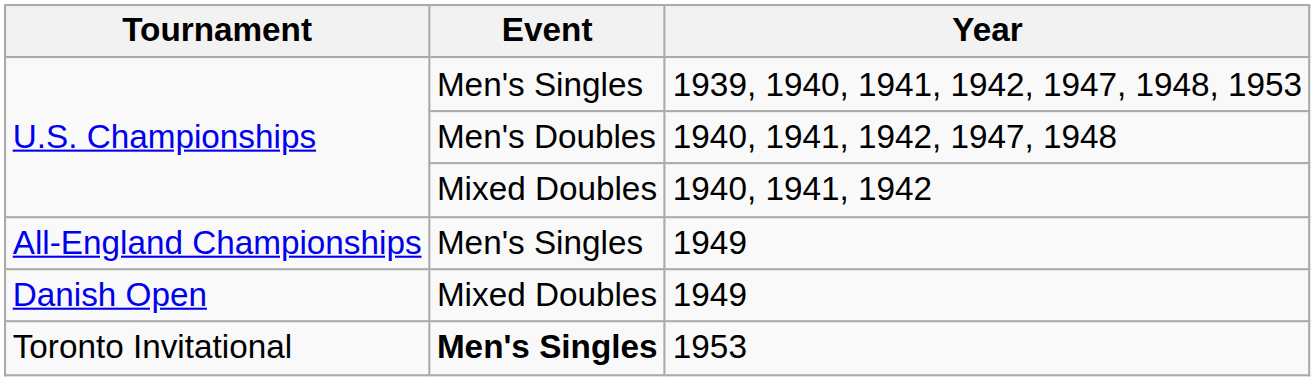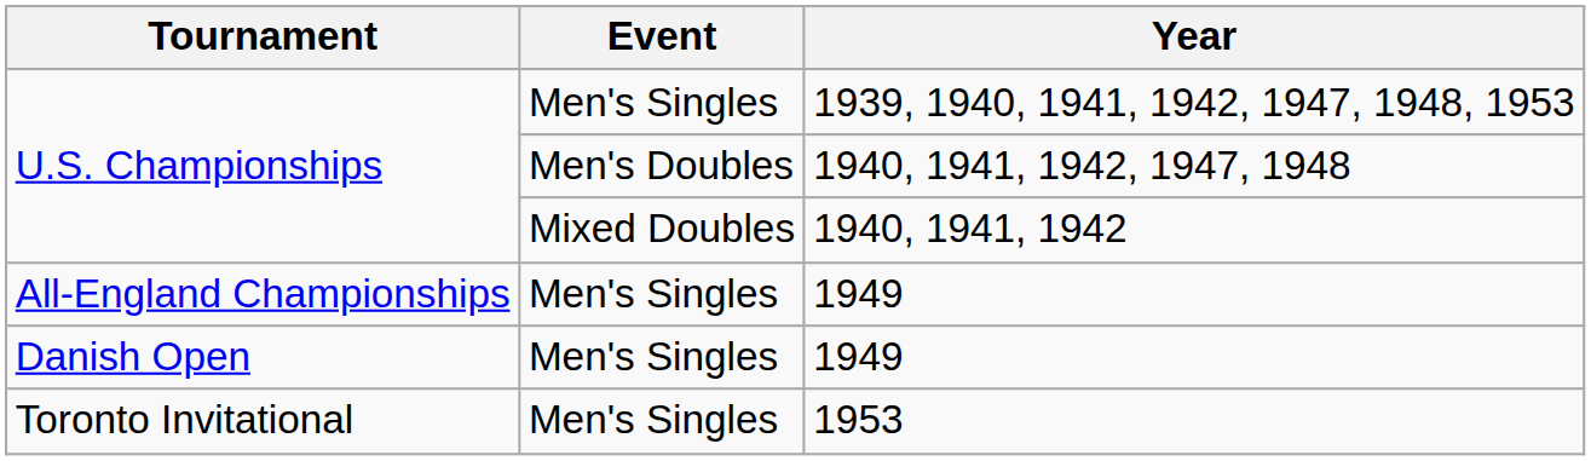Danish Open / 1949 | Event: Mixed Doubles -> Men's Singles
1953 | Event: bold -> normal
